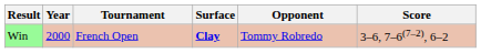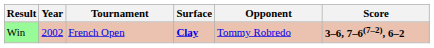Win | Year: 2000 -> 2002
Win | Score: normal -> bold
